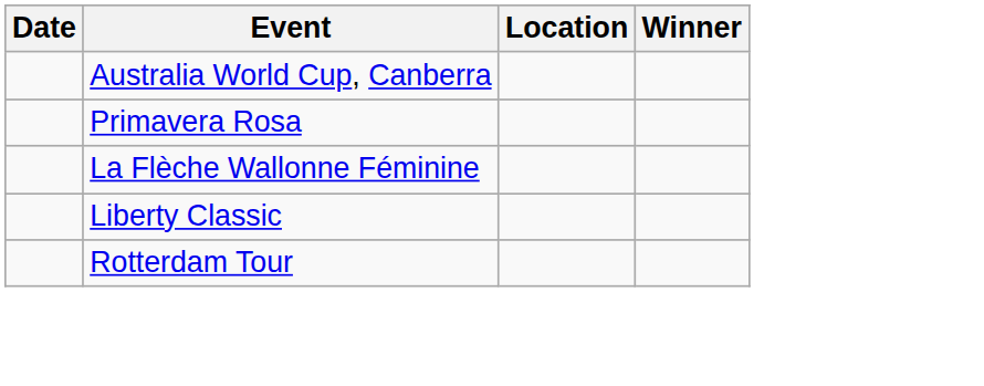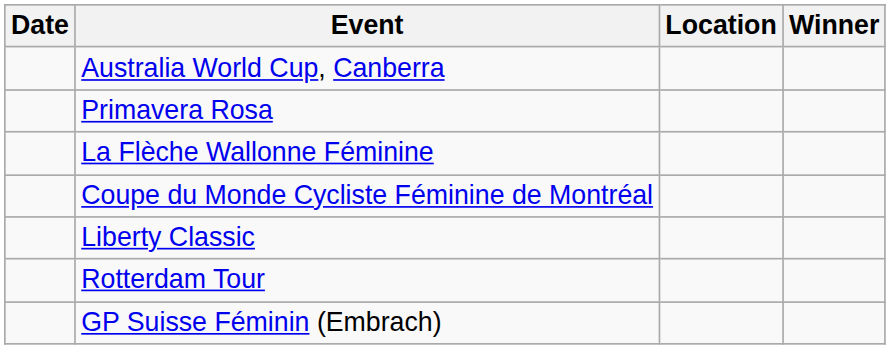+ row: Coupe du Monde Cycliste Féminine de Montréal
+ row: GP Suisse Féminin (Embrach)
